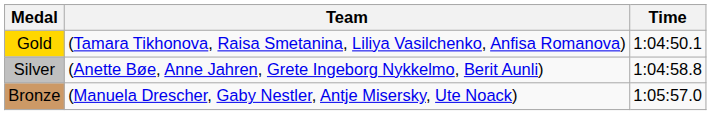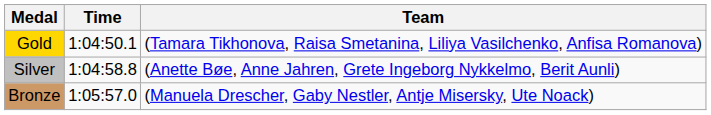columns swapped: Team <-> Time
